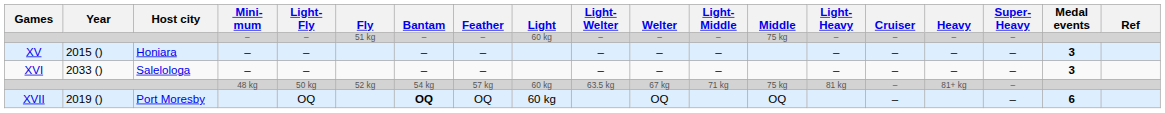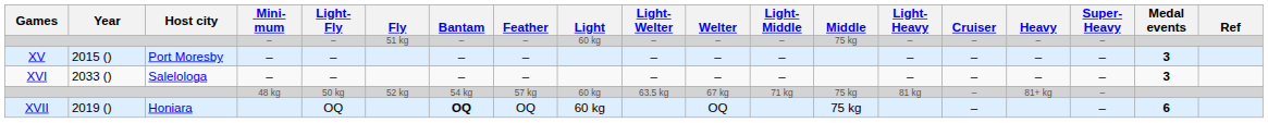XV | Host city: Honiara -> Port Moresby
XVII | Host city: Port Moresby -> Honiara
XVII | Middle: OQ -> 75 kg
